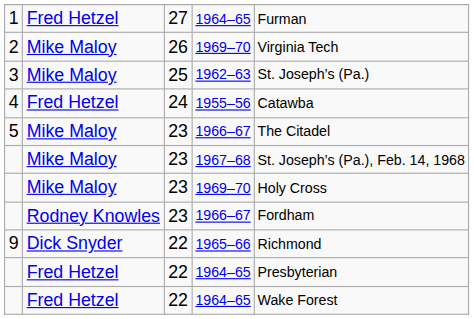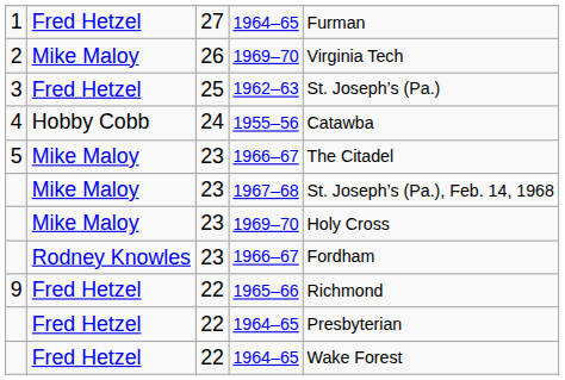3 | column 2: Mike Maloy -> Fred Hetzel
4 | column 2: Fred Hetzel -> Hobby Cobb
9 | column 2: Dick Snyder -> Fred Hetzel
